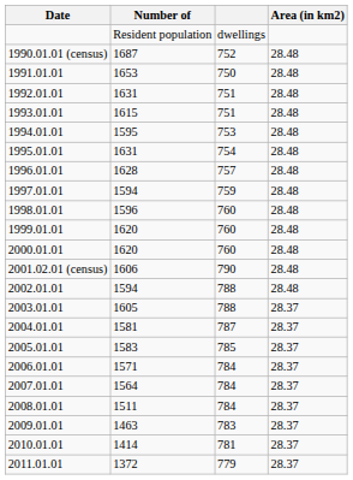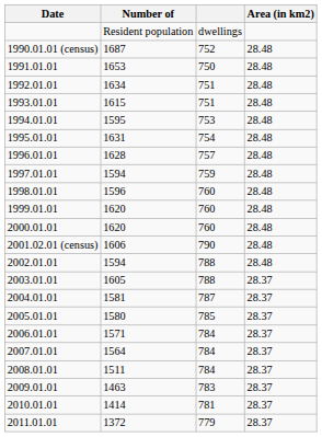1992.01.01 | Number of: 1631 -> 1634
2005.01.01 | Number of: 1583 -> 1580
